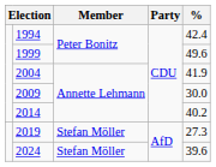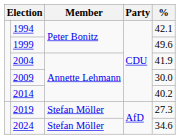1994 | %: 42.4 -> 42.1
2024 | %: 39.6 -> 34.6
